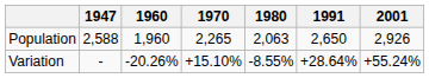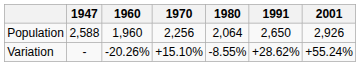Population | 1970: 2,265 -> 2,256
Population | 1980: 2,063 -> 2,064
Variation | 1991: +28.64% -> +28.62%
